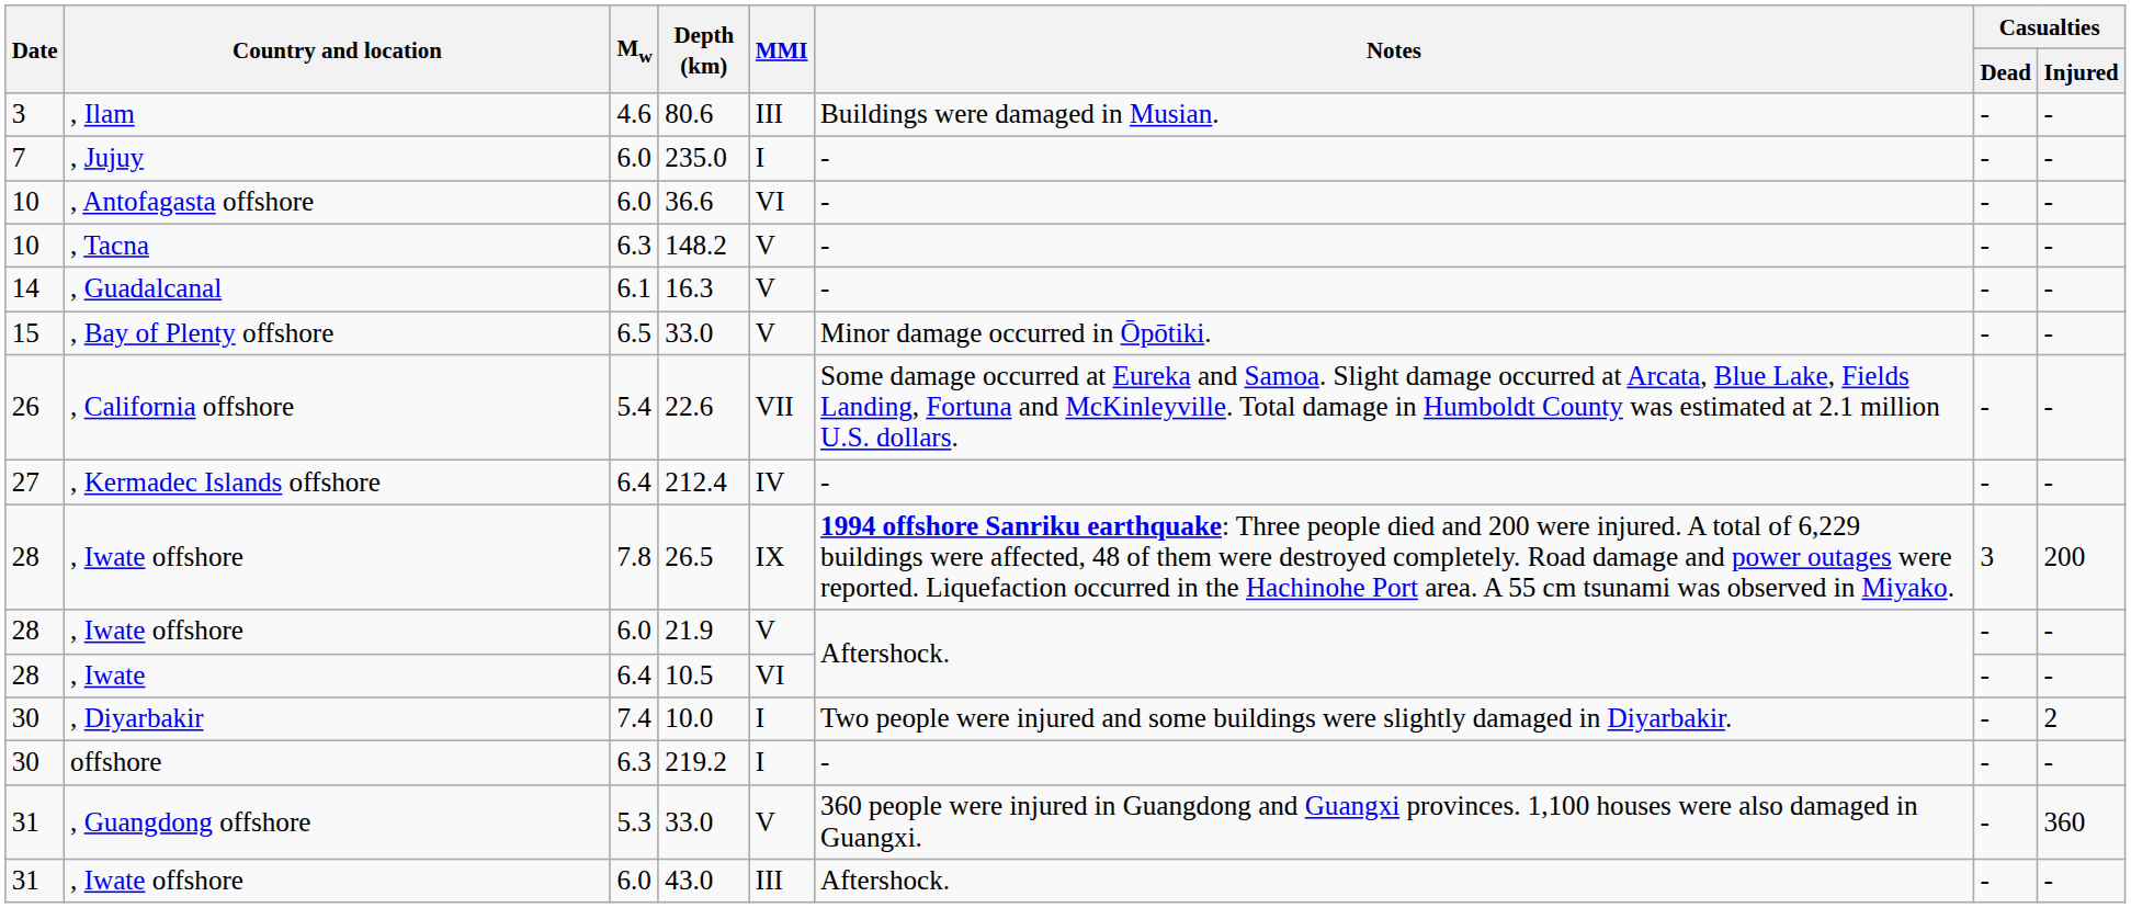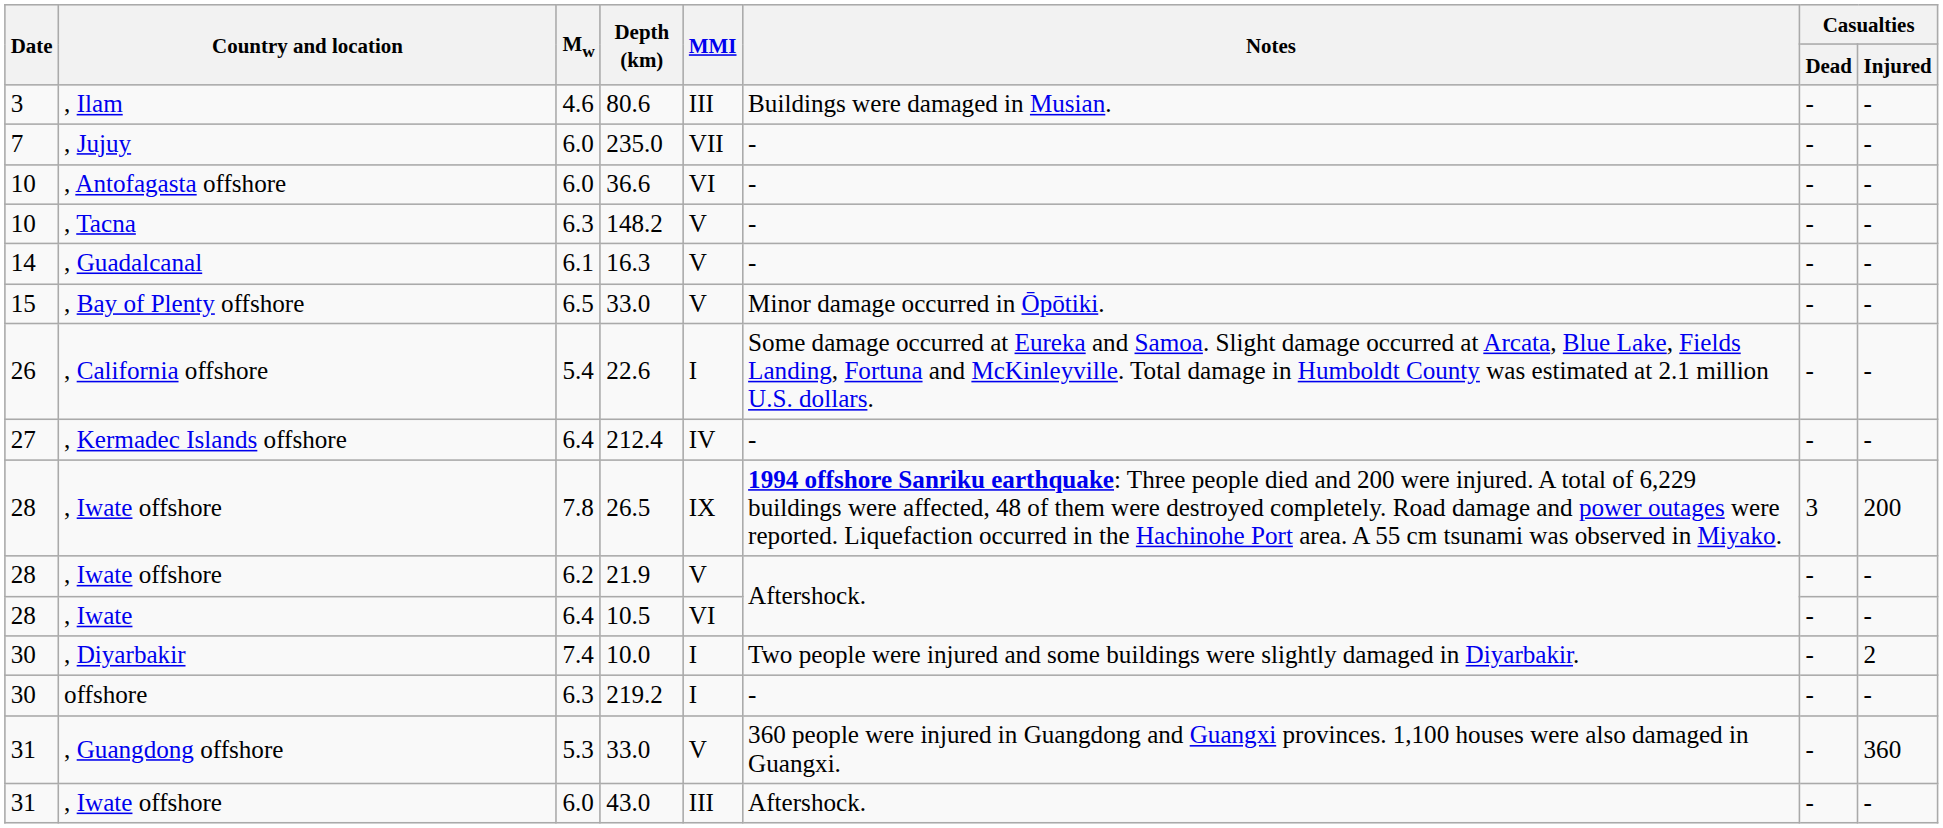235.0 | MMI: I -> VII
22.6 | MMI: VII -> I
21.9 | Mw: 6.0 -> 6.2
